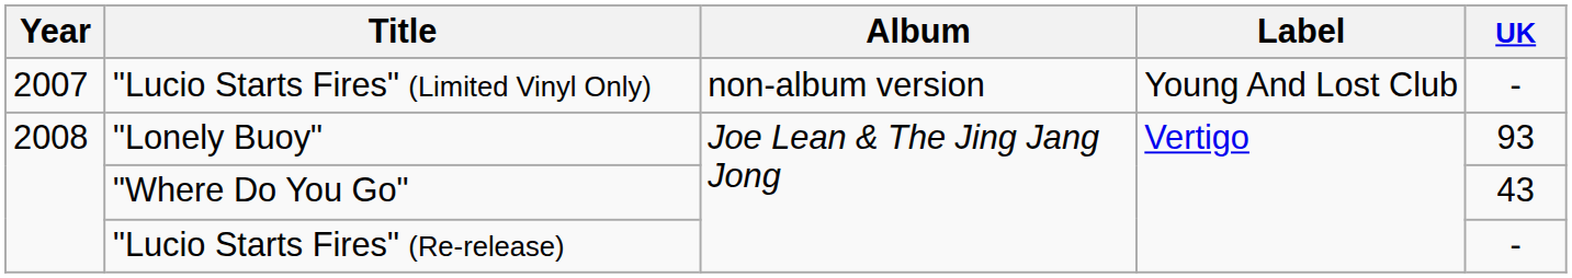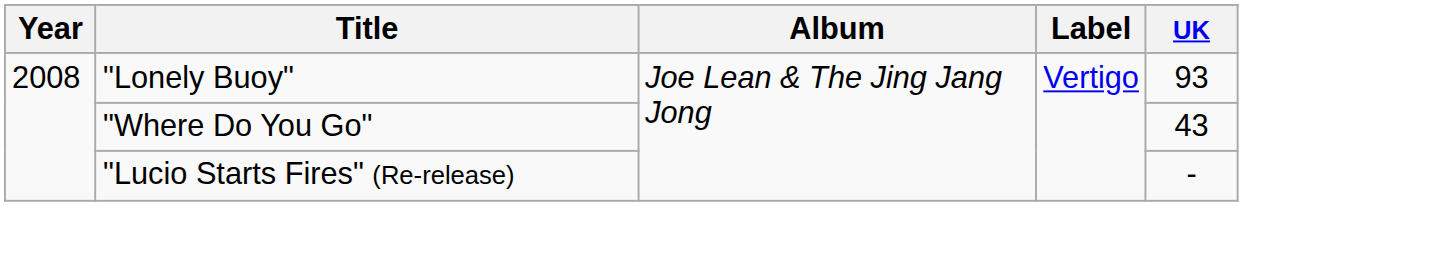- row: 2007 | "Lucio Starts Fires" (Limited Vinyl Only) | non-album version | Young And Lost Club | -
